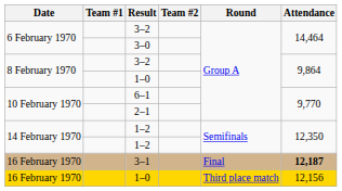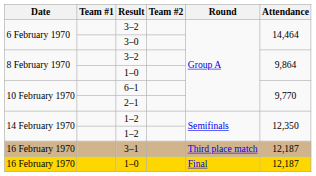3–1 | Round: Final -> Third place match
3–1 | Attendance: bold -> normal
16 February 1970 / 1–0 | Round: Third place match -> Final
16 February 1970 / 1–0 | Attendance: 12,156 -> 12,187
